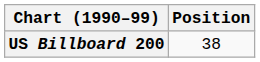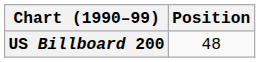US Billboard 200 | Position: 38 -> 48
